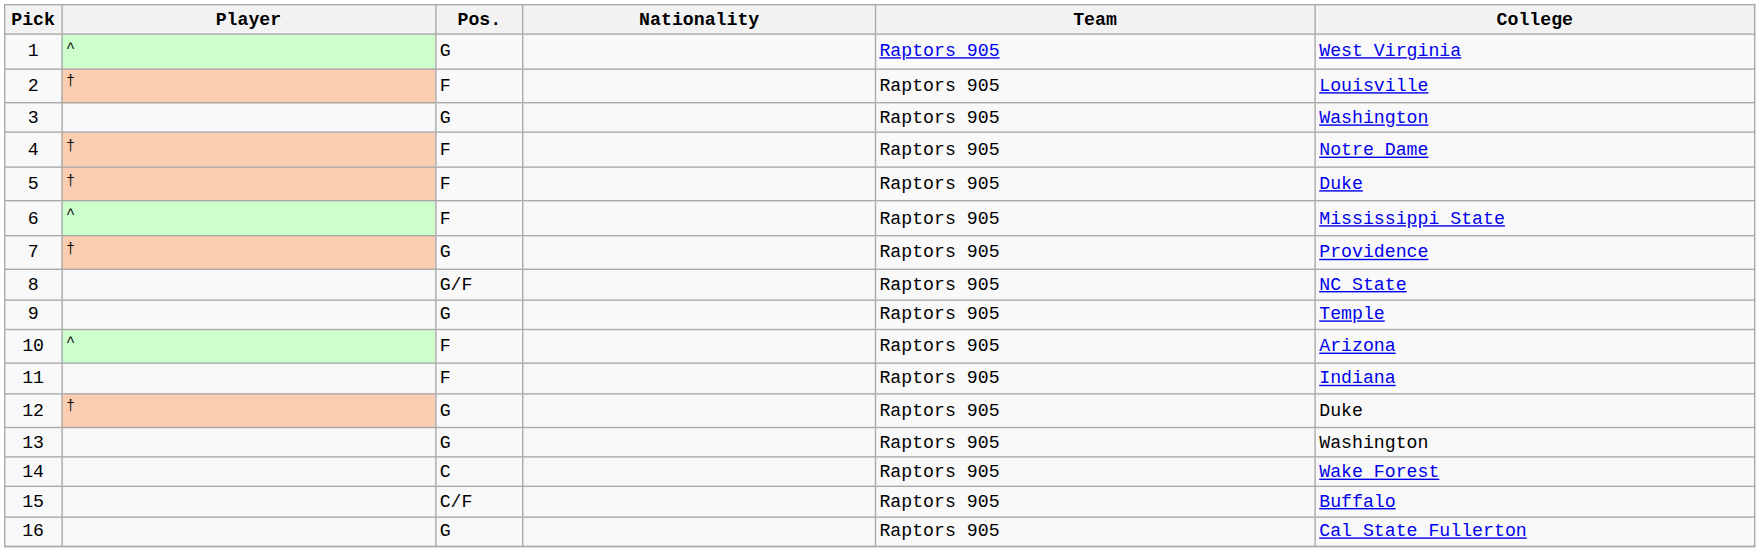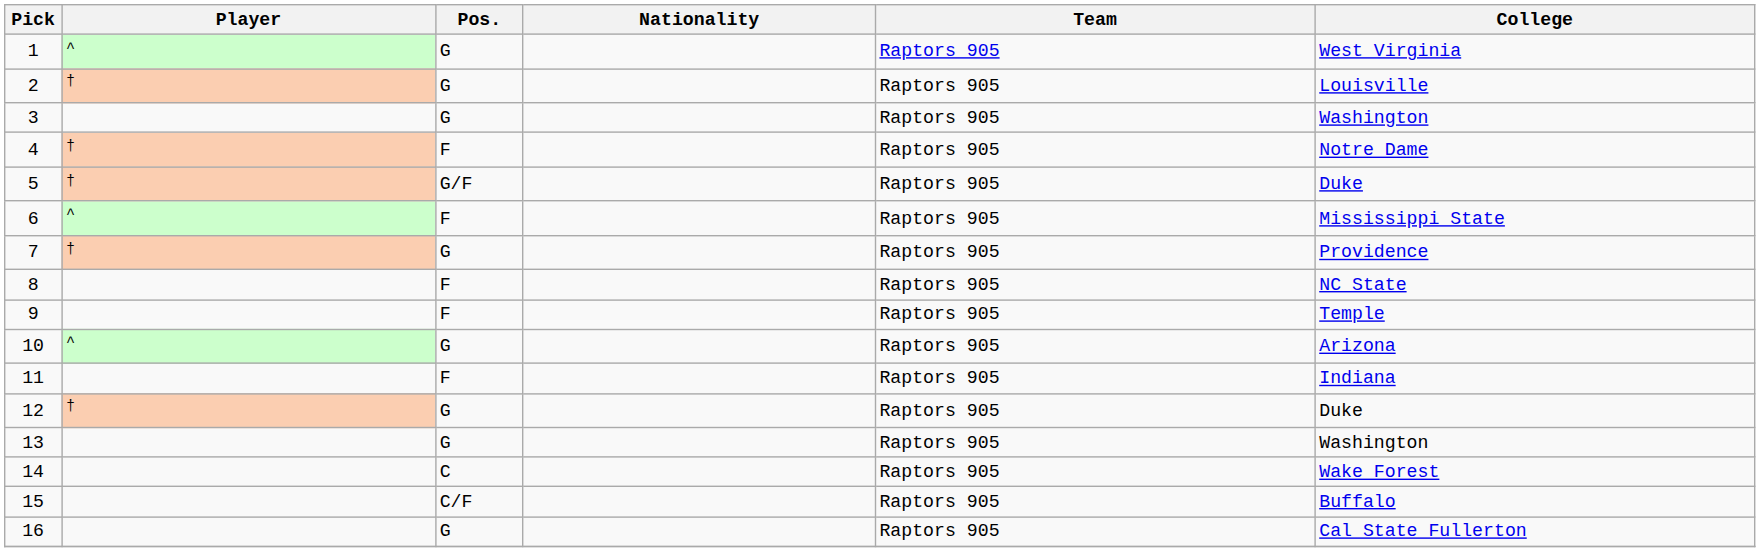2 | Pos.: F -> G
5 | Pos.: F -> G/F
8 | Pos.: G/F -> F
9 | Pos.: G -> F
10 | Pos.: F -> G
